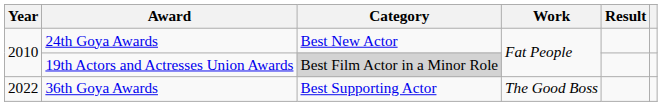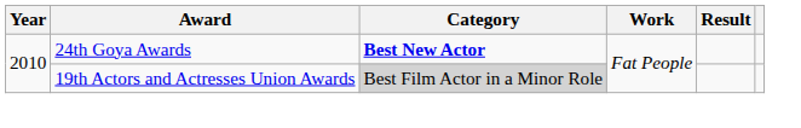24th Goya Awards | Category: normal -> bold
- row: 2022 | 36th Goya Awards | Best Supporting Actor | The Good Boss
